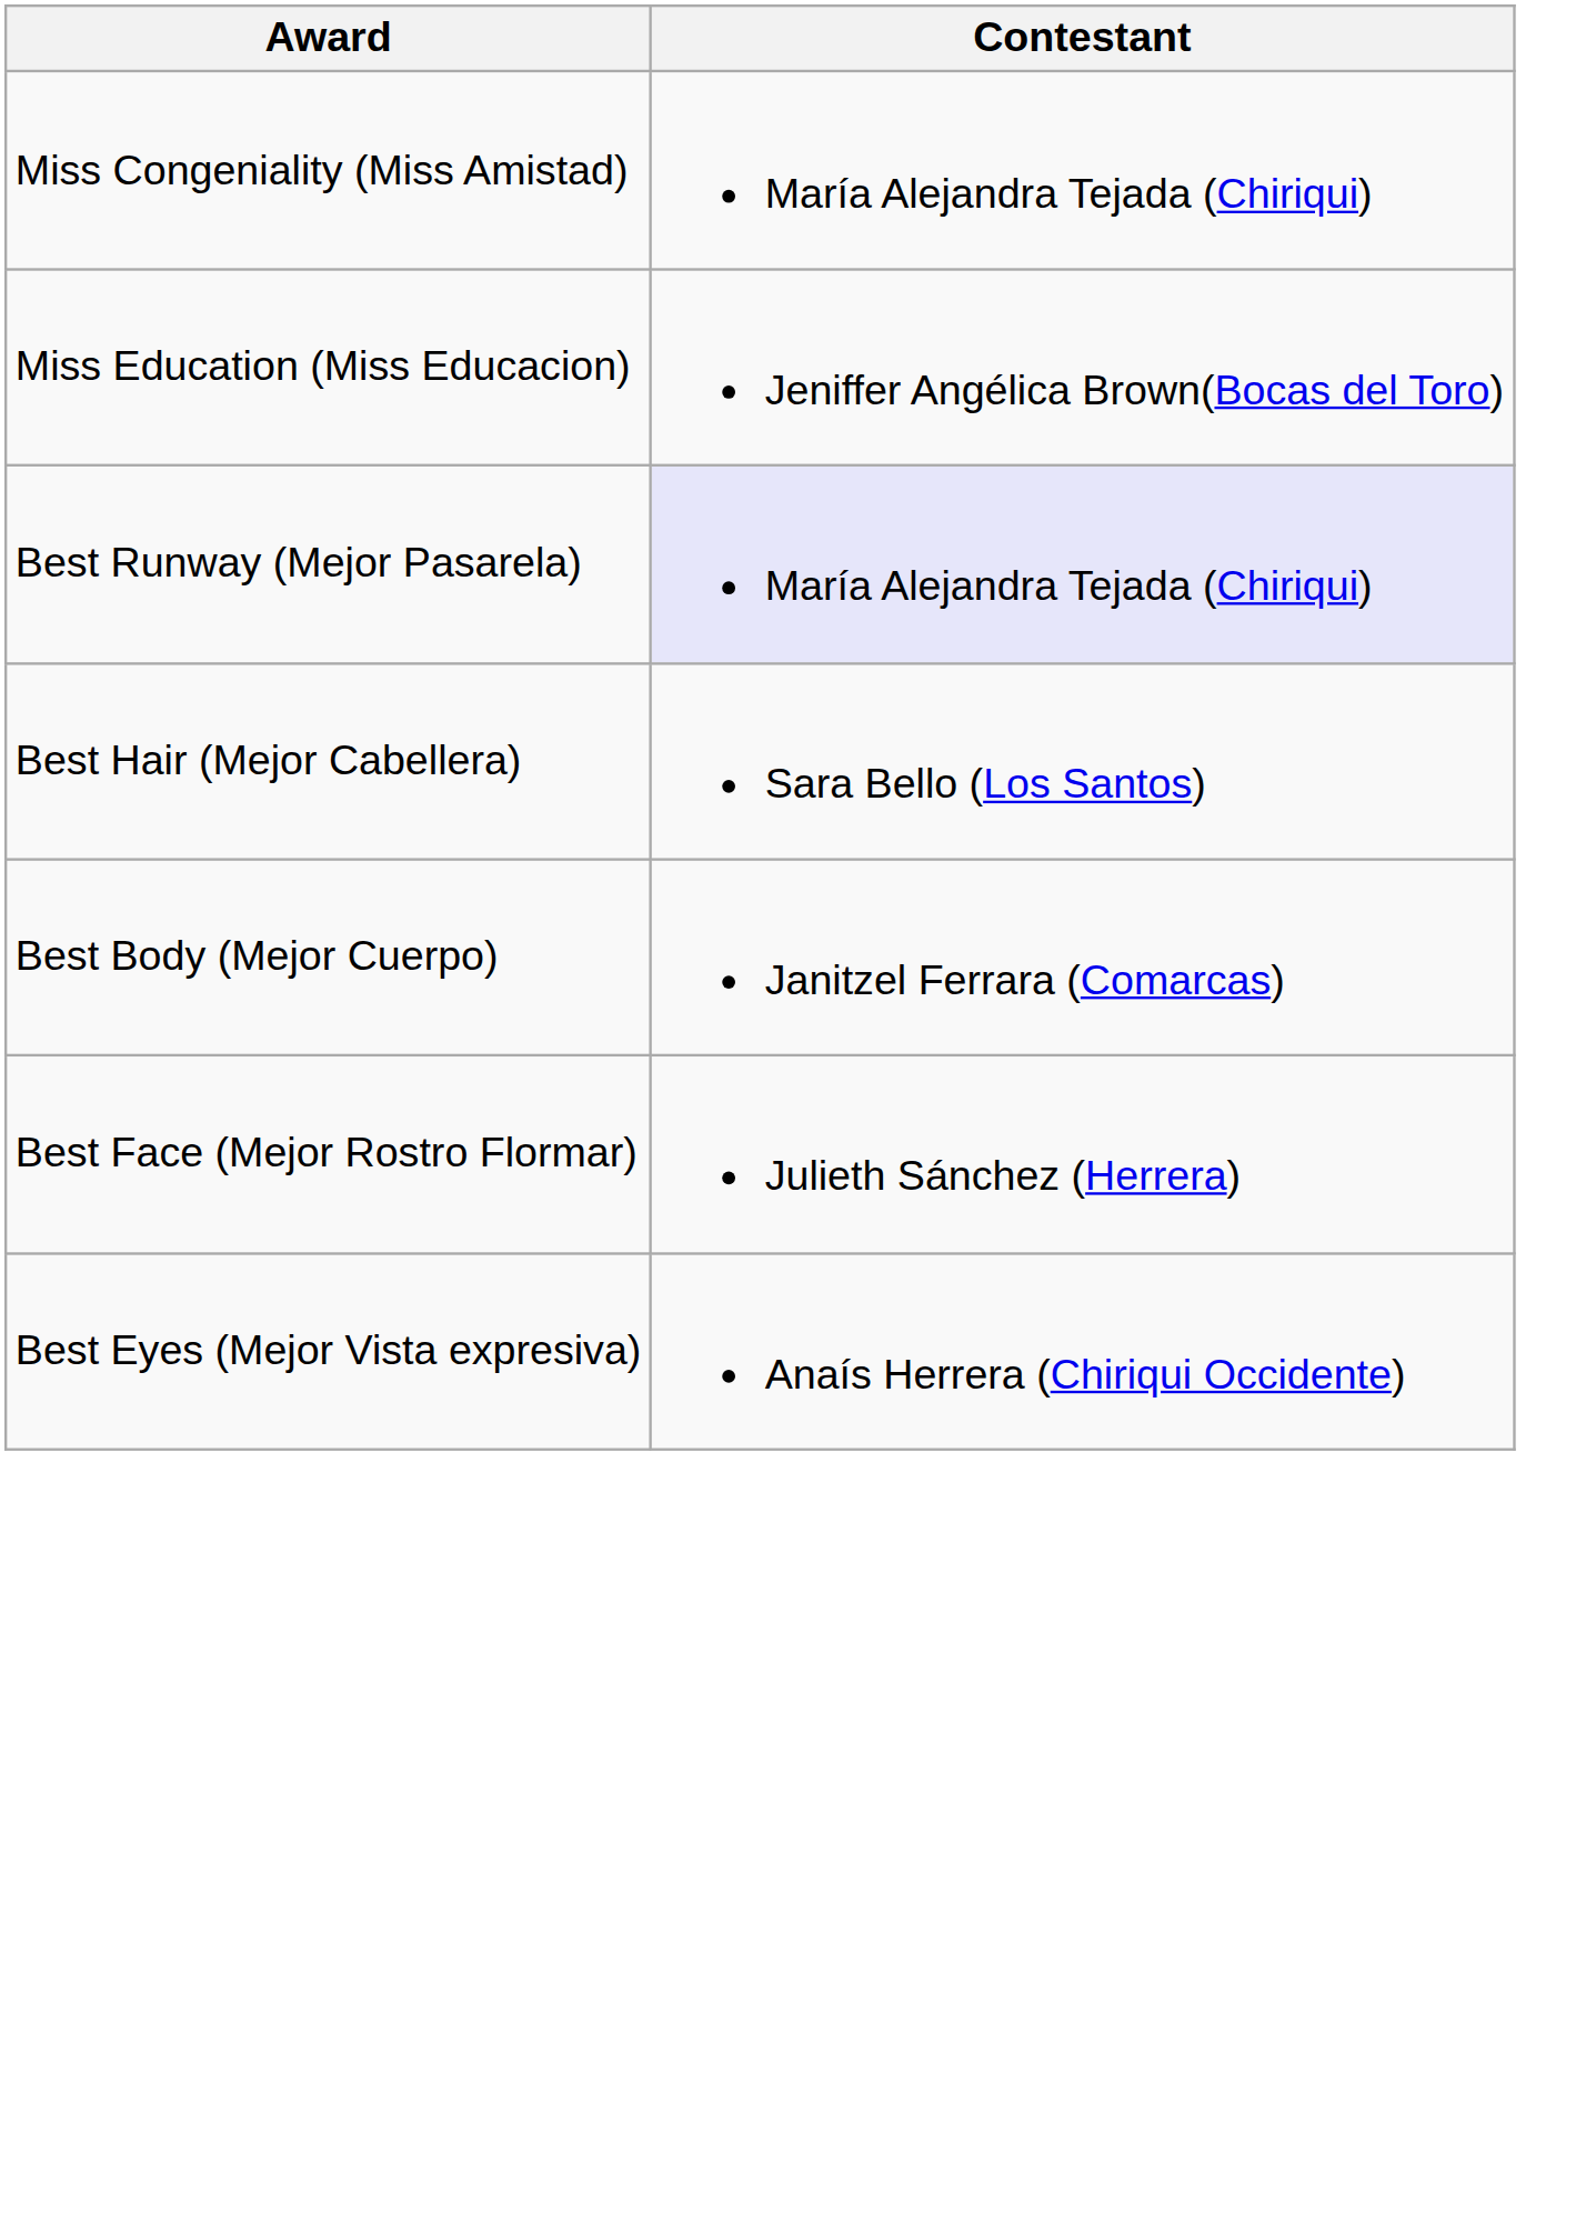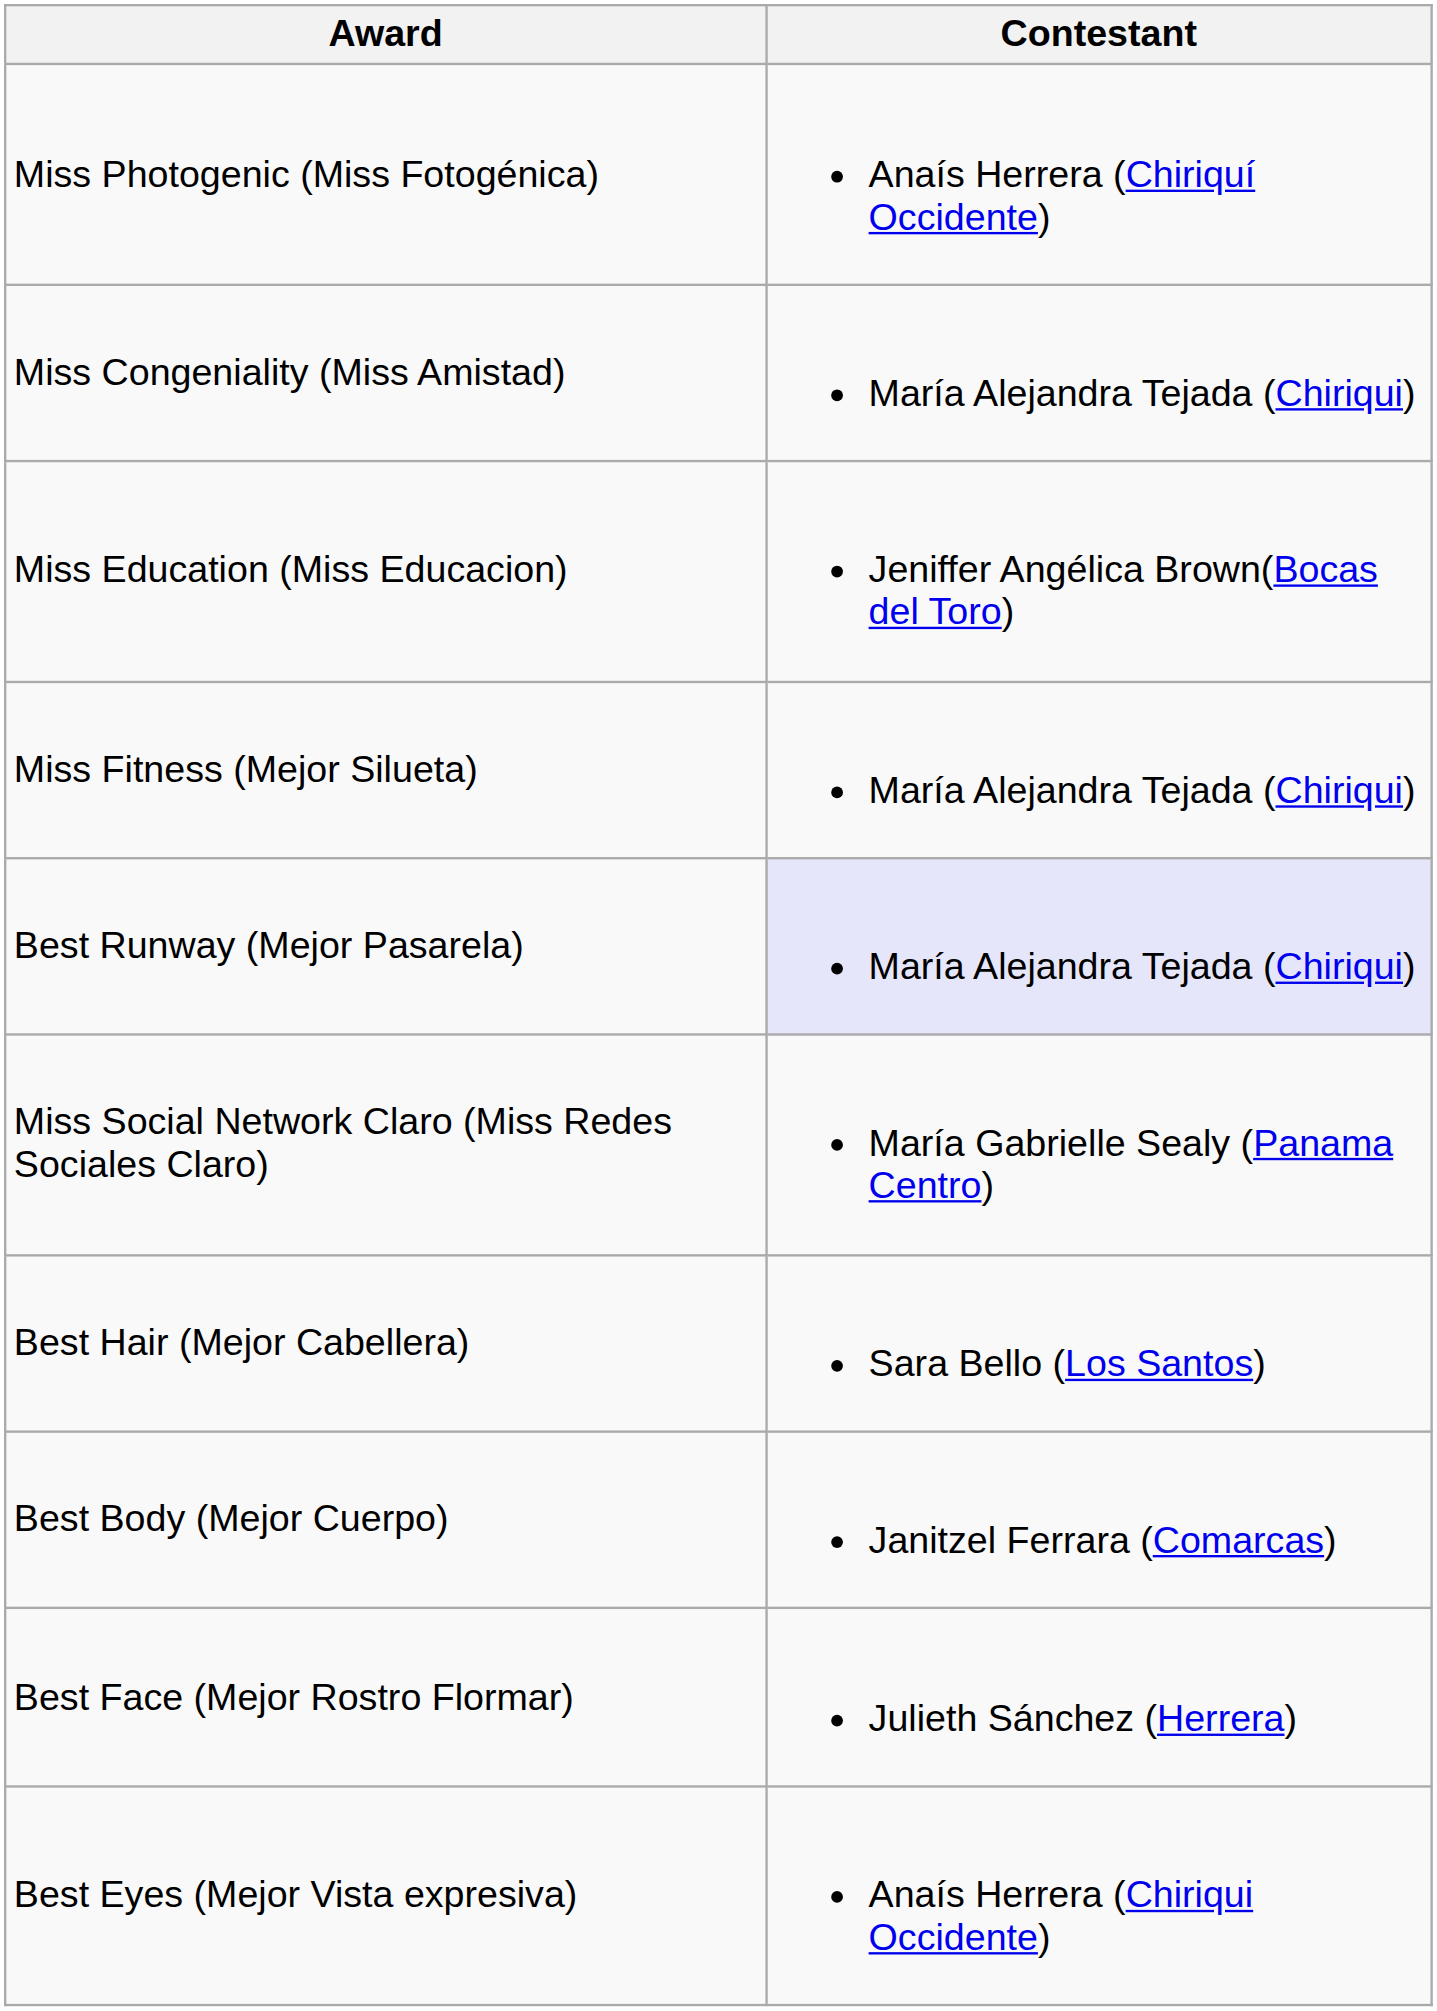+ row: Miss Photogenic (Miss Fotogénica) | Anaís Herrera (Chiriquí Occidente)
+ row: Miss Fitness (Mejor Silueta) | María Alejandra Tejada (Chiriqui)
+ row: Miss Social Network Claro (Miss Redes Sociales Claro) | María Gabrielle Sealy (Panama Centro)
